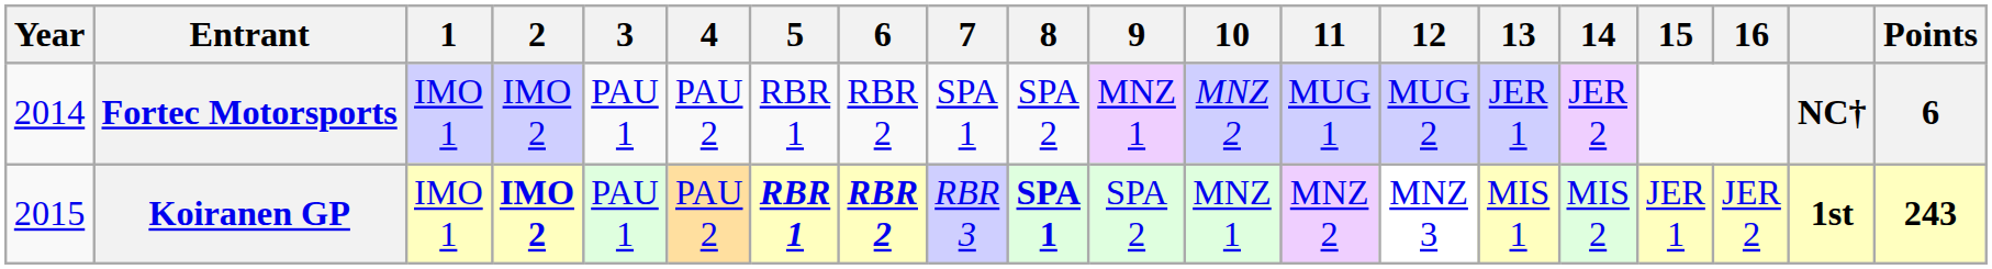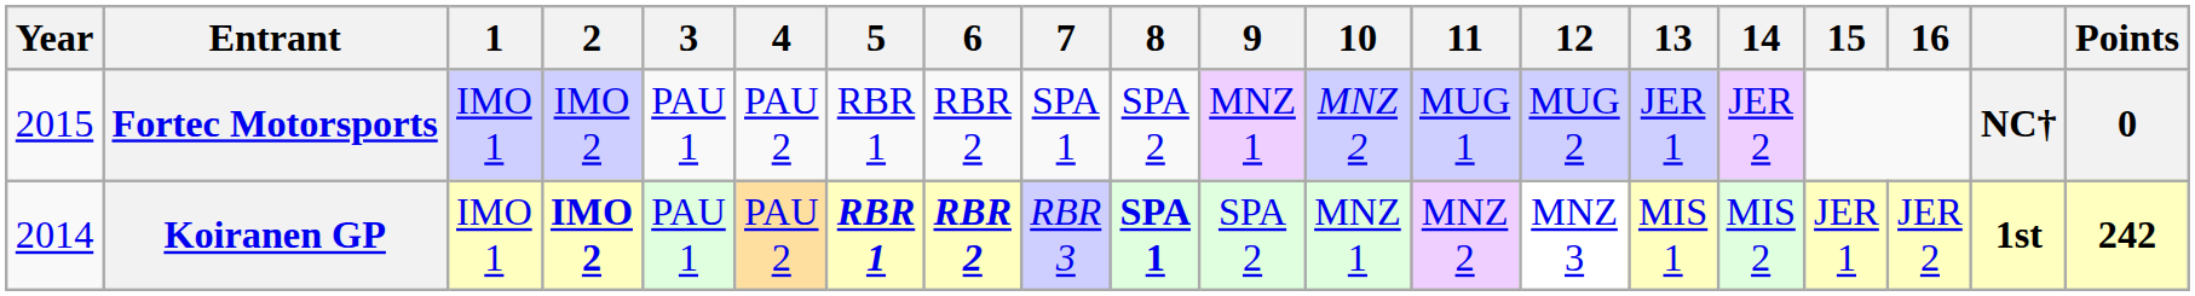Fortec Motorsports | Year: 2014 -> 2015
Fortec Motorsports | Points: 6 -> 0
Koiranen GP | Year: 2015 -> 2014
Koiranen GP | Points: 243 -> 242
